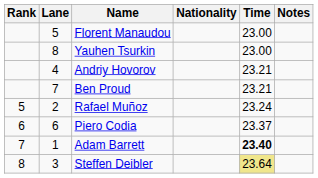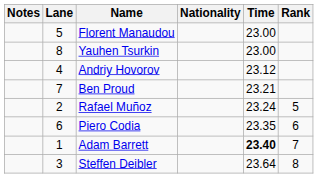columns swapped: Rank <-> Notes
Andriy Hovorov | Time: 23.21 -> 23.12
Piero Codia | Time: 23.37 -> 23.35
Steffen Deibler | Time: khaki background -> no background
